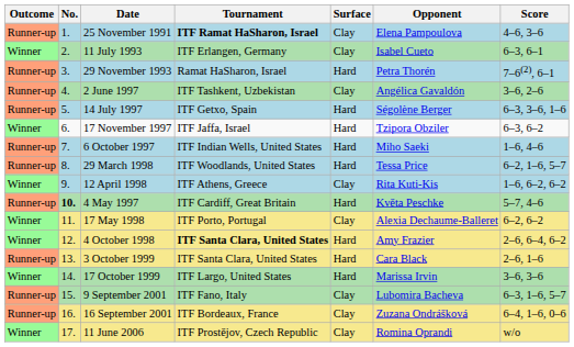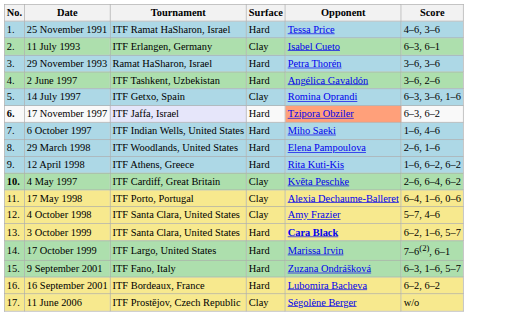- column: Outcome | Runner-up | Winner | Runner-up | Runner-up | Runner-up | Winner | Runner-up | Runner-up | Winner | Runner-up | Winner | Winner | Runner-up | Winner | Runner-up | Runner-up | Winner
25 November 1991 | Tournament: bold -> normal
25 November 1991 | Surface: Clay -> Hard
25 November 1991 | Opponent: Elena Pampoulova -> Tessa Price
29 November 1993 | Score: 7–6(2), 6–1 -> 3–6, 3–6
2 June 1997 | Surface: Clay -> Hard
14 July 1997 | Surface: Hard -> Clay
14 July 1997 | Opponent: Ségolène Berger -> Romina Oprandi
17 November 1997 | No.: normal -> bold
17 November 1997 | Tournament: no background -> lavender background
17 November 1997 | Opponent: no background -> lightsalmon background
29 March 1998 | Opponent: Tessa Price -> Elena Pampoulova
29 March 1998 | Score: 6–2, 1–6, 5–7 -> 2–6, 1–6
12 April 1998 | Surface: Clay -> Hard
4 May 1997 | Surface: Hard -> Clay
4 May 1997 | Score: 5–7, 4–6 -> 2–6, 6–4, 6–2
17 May 1998 | Score: 6–2, 6–2 -> 6–4, 1–6, 0–6
4 October 1998 | Tournament: bold -> normal
4 October 1998 | Surface: Hard -> Clay
4 October 1998 | Score: 2–6, 6–4, 6–2 -> 5–7, 4–6
3 October 1999 | Opponent: normal -> bold
3 October 1999 | Score: 2–6, 1–6 -> 6–2, 1–6, 5–7
17 October 1999 | Score: 3–6, 3–6 -> 7–6(2), 6–1
9 September 2001 | Surface: Clay -> Hard
9 September 2001 | Opponent: Lubomira Bacheva -> Zuzana Ondrášková
16 September 2001 | Surface: Clay -> Hard
16 September 2001 | Opponent: Zuzana Ondrášková -> Lubomira Bacheva
16 September 2001 | Score: 6–4, 1–6, 0–6 -> 6–2, 6–2
11 June 2006 | Opponent: Romina Oprandi -> Ségolène Berger
